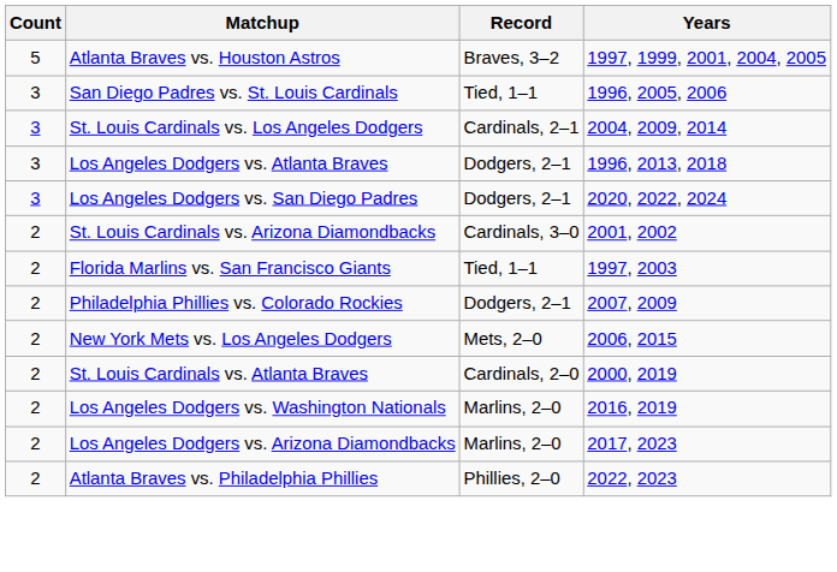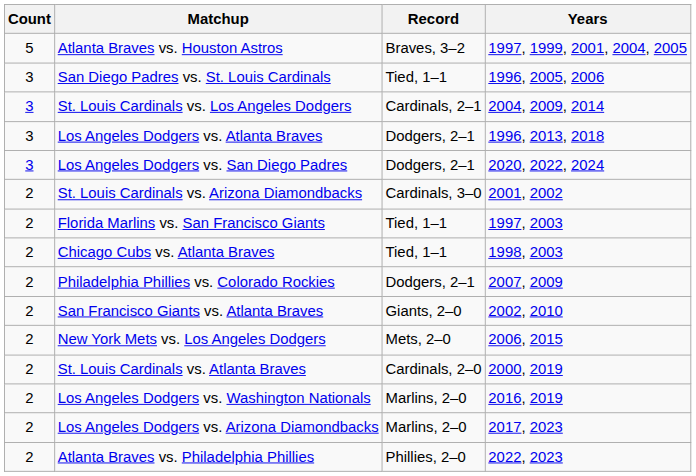+ row: 2 | Chicago Cubs vs. Atlanta Braves | Tied, 1–1 | 1998, 2003
+ row: 2 | San Francisco Giants vs. Atlanta Braves | Giants, 2–0 | 2002, 2010
